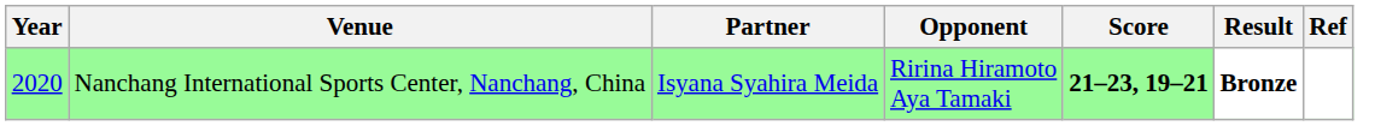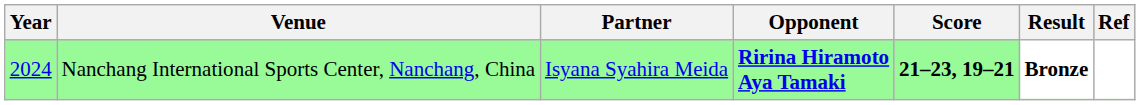Nanchang International Sports Center, Nanchang, China | Year: 2020 -> 2024
Nanchang International Sports Center, Nanchang, China | Opponent: normal -> bold
